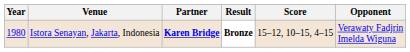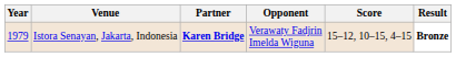columns swapped: Opponent <-> Result
Istora Senayan, Jakarta, Indonesia | Year: 1980 -> 1979
